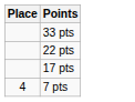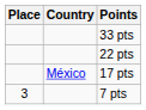+ column: Country | México
7 pts | Place: 4 -> 3
